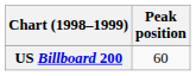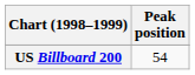US Billboard 200 | Peak position: 60 -> 54
